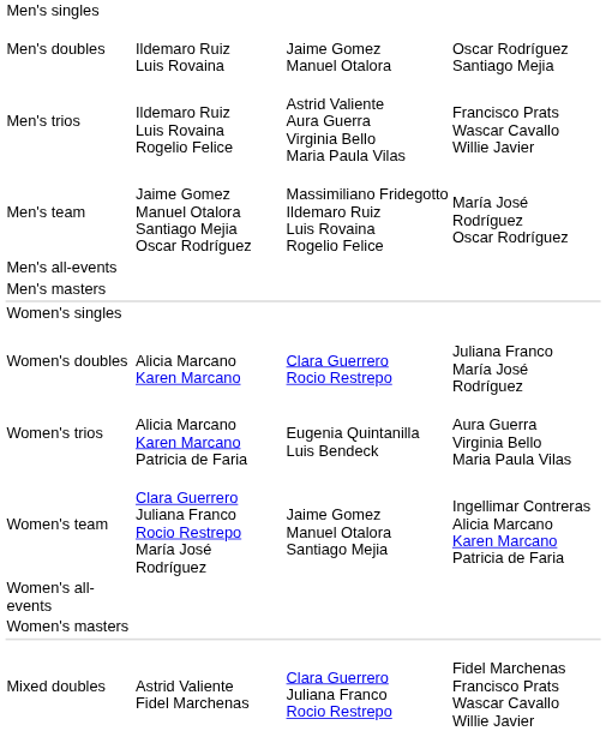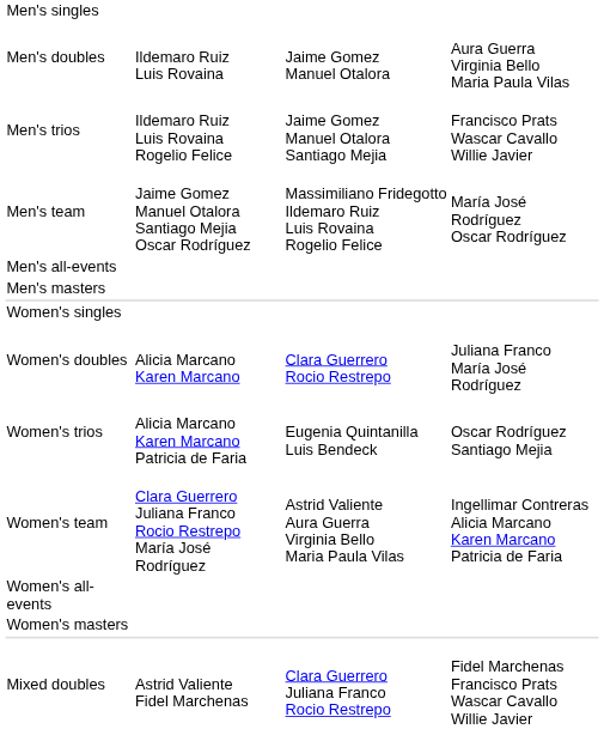Men's doubles | column 4: Oscar Rodríguez Santiago Mejia -> Aura Guerra Virginia Bello Maria Paula Vilas
Men's trios | column 3: Astrid Valiente Aura Guerra Virginia Bello Maria Paula Vilas -> Jaime Gomez Manuel Otalora Santiago Mejia
Women's trios | column 4: Aura Guerra Virginia Bello Maria Paula Vilas -> Oscar Rodríguez Santiago Mejia
Women's team | column 3: Jaime Gomez Manuel Otalora Santiago Mejia -> Astrid Valiente Aura Guerra Virginia Bello Maria Paula Vilas
